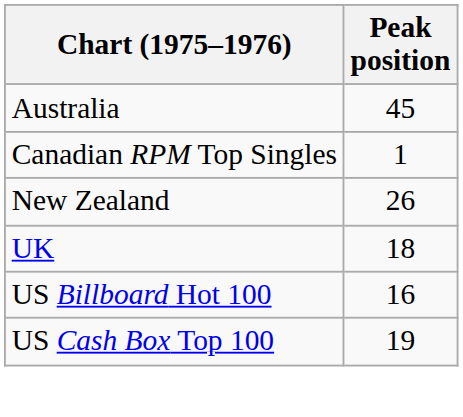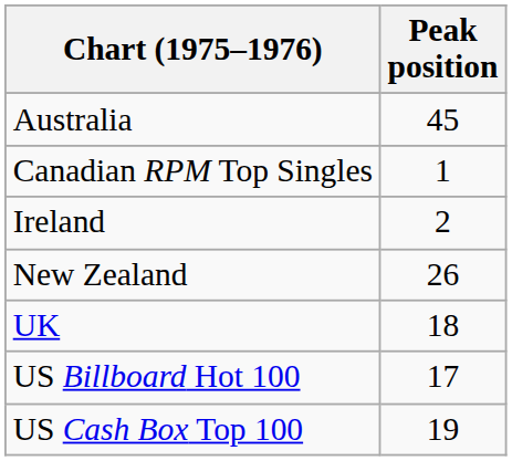+ row: Ireland | 2
US Billboard Hot 100 | Peak position: 16 -> 17
